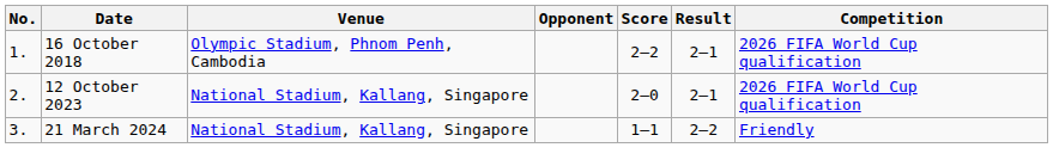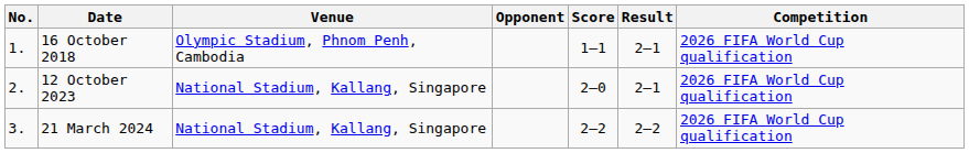16 October 2018 | Score: 2–2 -> 1–1
21 March 2024 | Score: 1–1 -> 2–2
21 March 2024 | Competition: Friendly -> 2026 FIFA World Cup qualification
